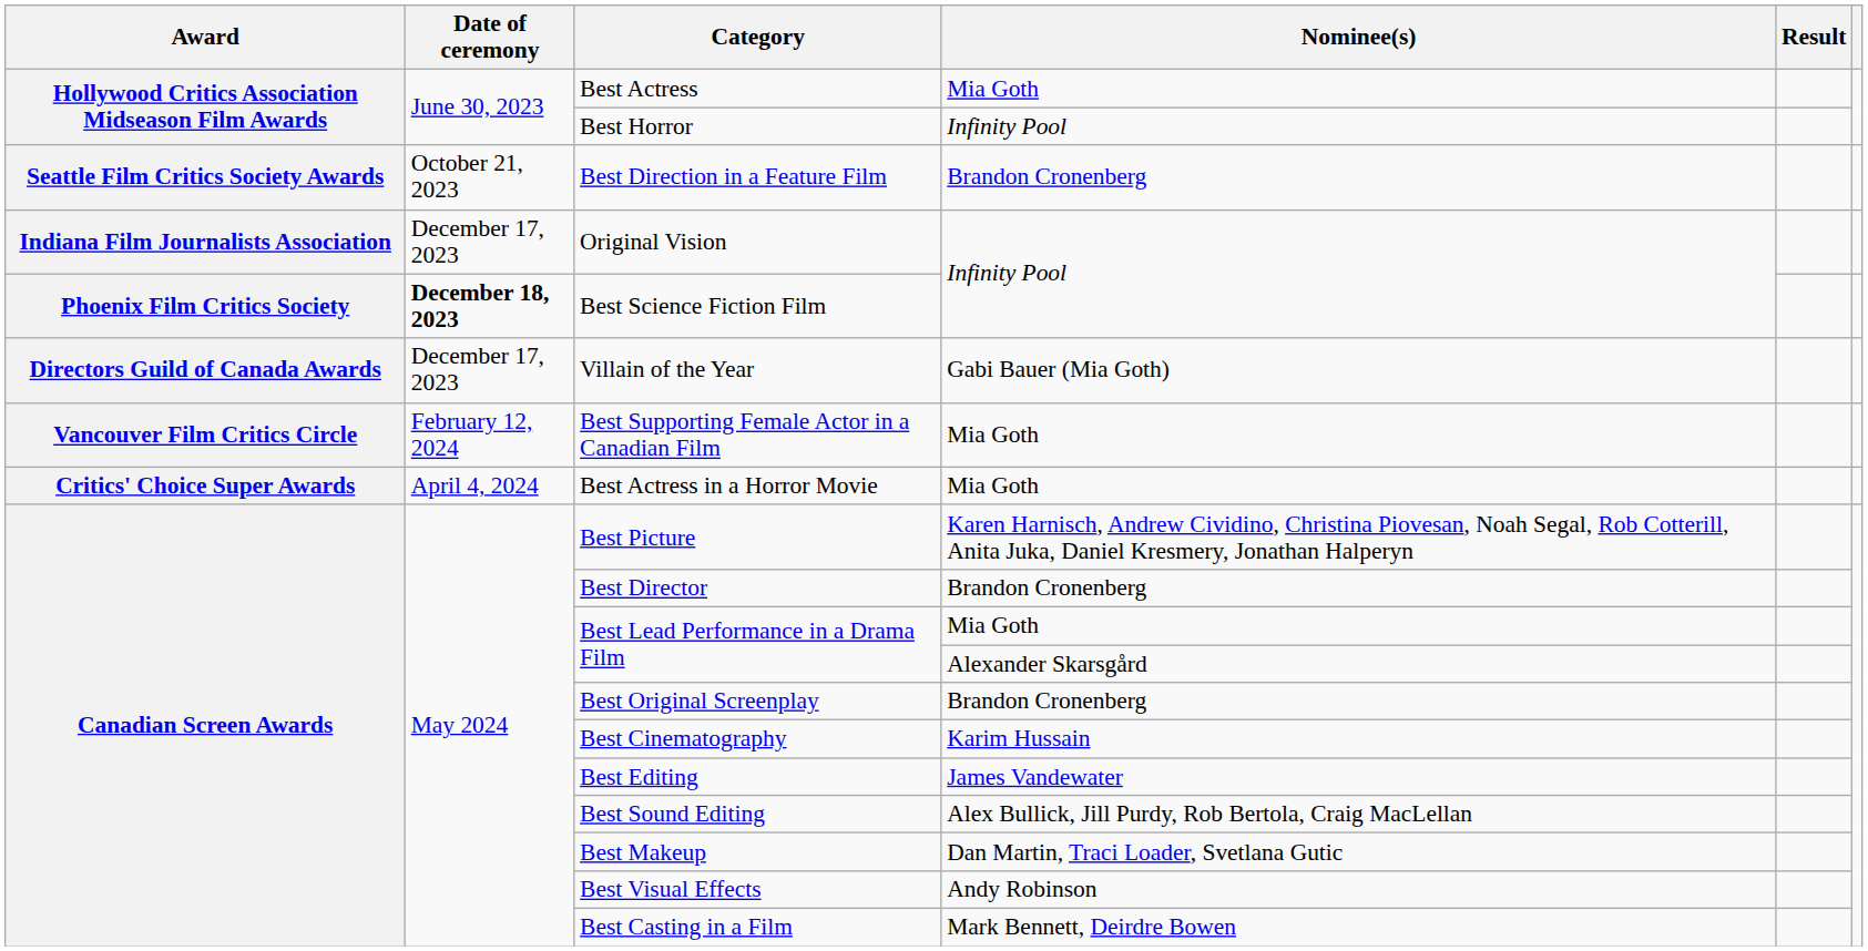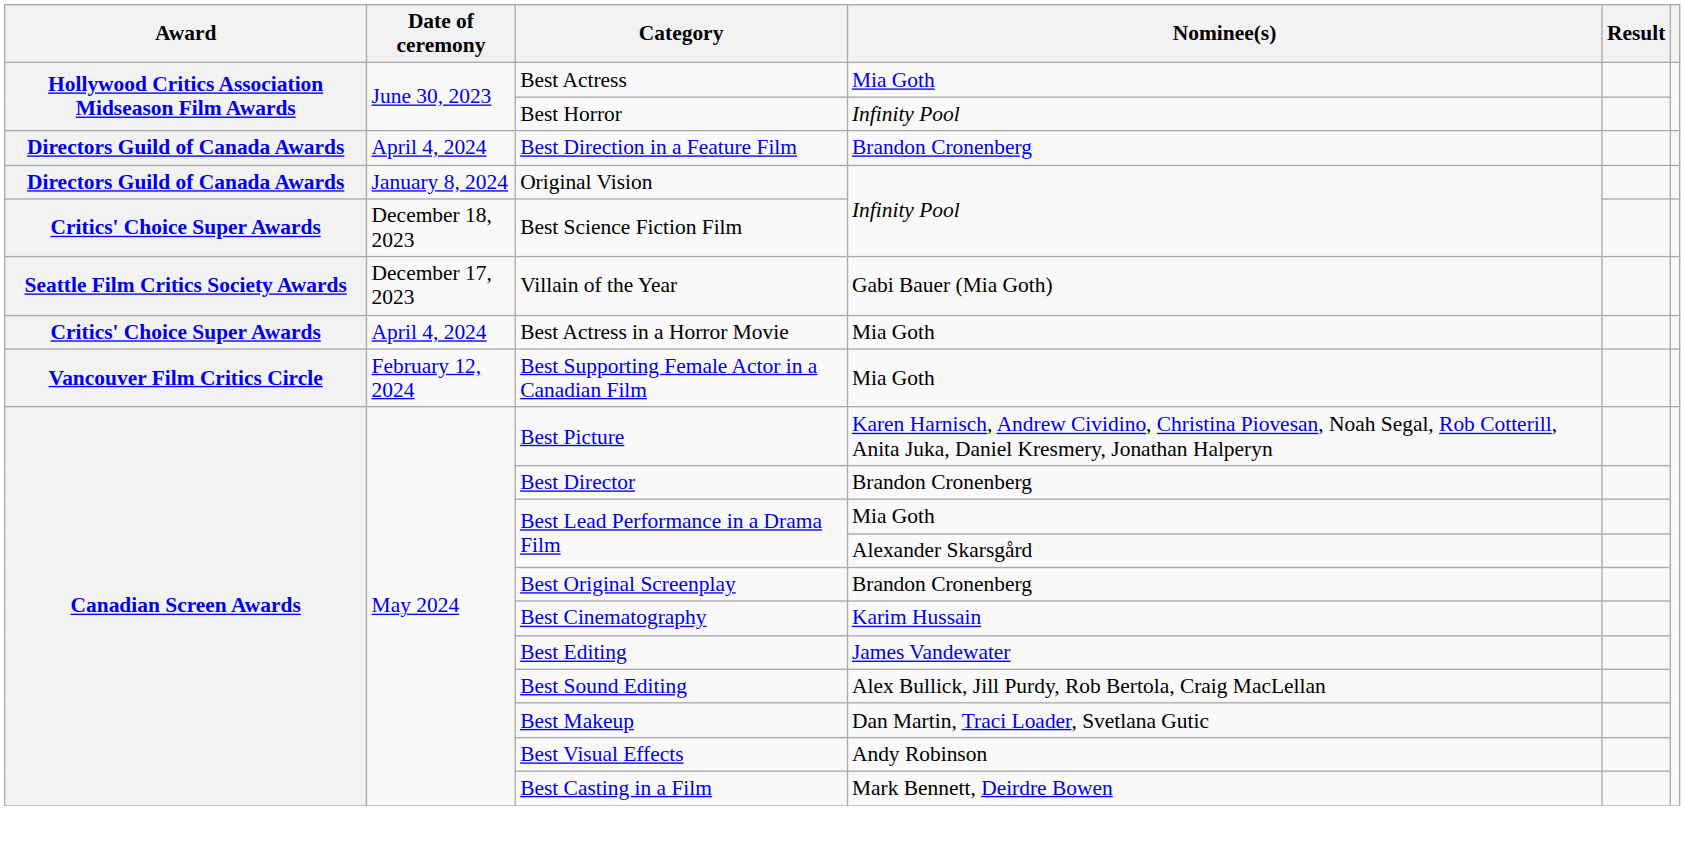Best Direction in a Feature Film | Award: Seattle Film Critics Society Awards -> Directors Guild of Canada Awards
Best Direction in a Feature Film | Date of ceremony: October 21, 2023 -> April 4, 2024
Original Vision | Award: Indiana Film Journalists Association -> Directors Guild of Canada Awards
Original Vision | Date of ceremony: December 17, 2023 -> January 8, 2024
Best Science Fiction Film | Award: Phoenix Film Critics Society -> Critics' Choice Super Awards
Best Science Fiction Film | Date of ceremony: bold -> normal
Villain of the Year | Award: Directors Guild of Canada Awards -> Seattle Film Critics Society Awards
rows swapped: Best Supporting Female Actor in a Canadian Film <-> Best Actress in a Horror Movie
